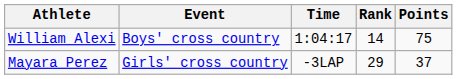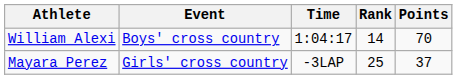William Alexi | Points: 75 -> 70
Mayara Perez | Rank: 29 -> 25
